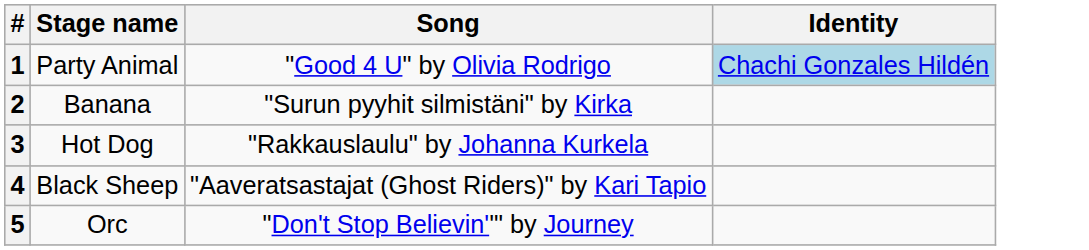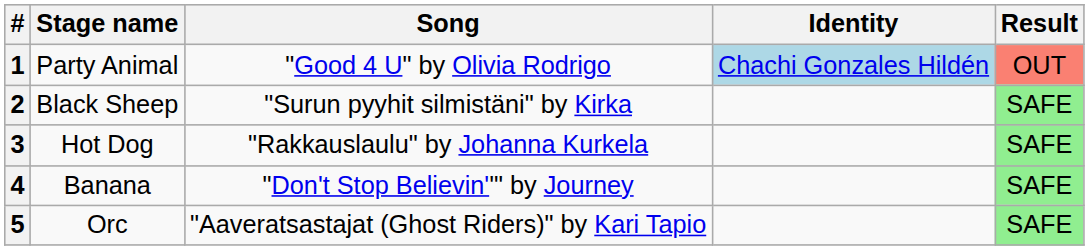+ column: Result | OUT | SAFE | SAFE | SAFE | SAFE
2 | Stage name: Banana -> Black Sheep
4 | Stage name: Black Sheep -> Banana
4 | Song: "Aaveratsastajat (Ghost Riders)" by Kari Tapio -> "Don't Stop Believin''" by Journey
5 | Song: "Don't Stop Believin''" by Journey -> "Aaveratsastajat (Ghost Riders)" by Kari Tapio
